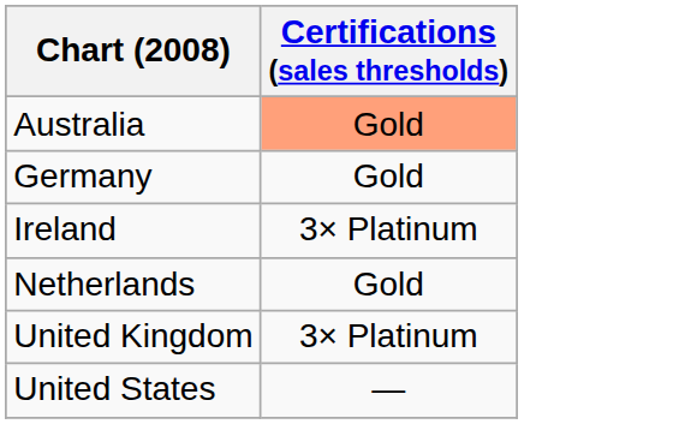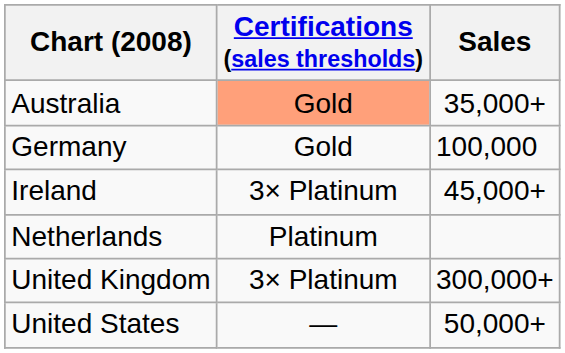+ column: Sales | 35,000+ | 100,000 | 45,000+ | 300,000+ | 50,000+
Netherlands | Certifications (sales thresholds): Gold -> Platinum
